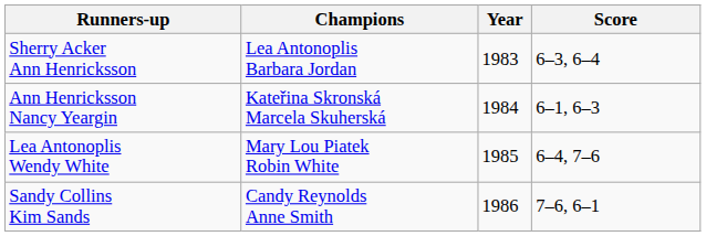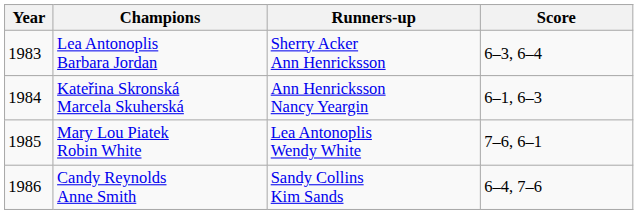columns swapped: Year <-> Runners-up
Mary Lou Piatek Robin White | Score: 6–4, 7–6 -> 7–6, 6–1
Candy Reynolds Anne Smith | Score: 7–6, 6–1 -> 6–4, 7–6
